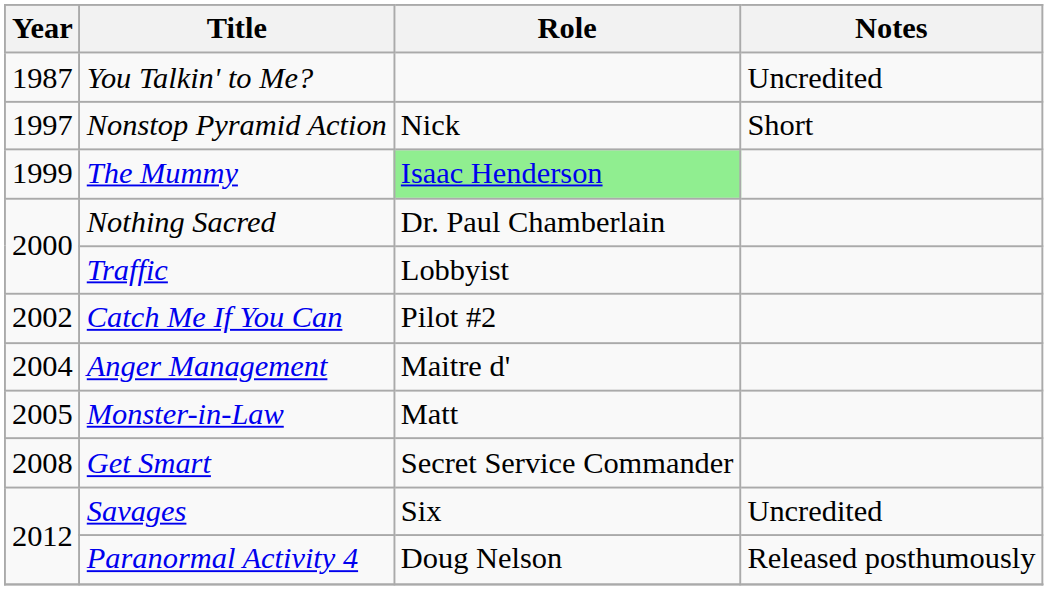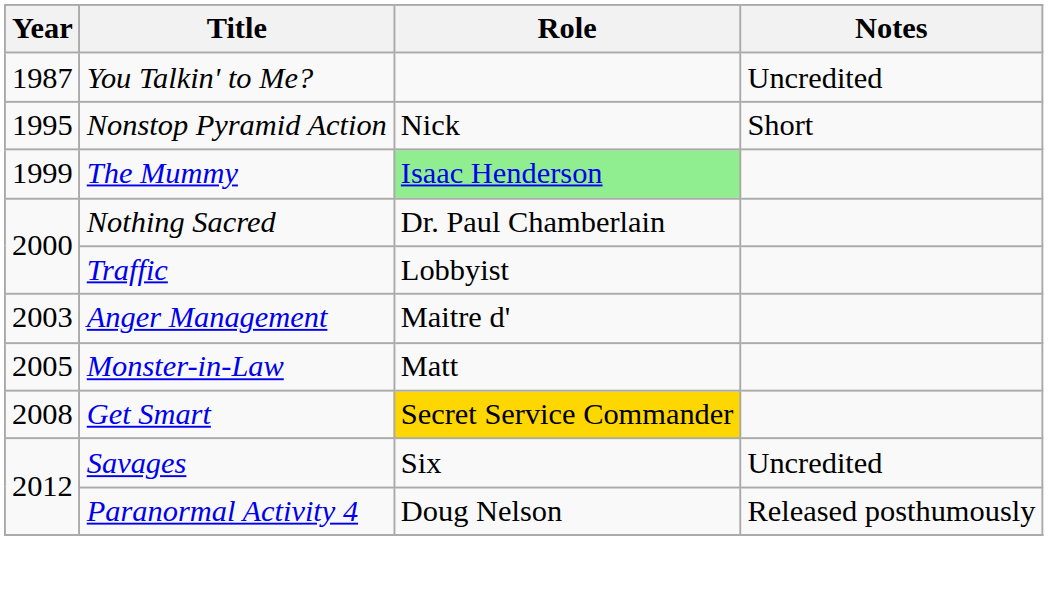Nonstop Pyramid Action | Year: 1997 -> 1995
- row: 2002 | Catch Me If You Can | Pilot #2
Anger Management | Year: 2004 -> 2003
Get Smart | Role: no background -> gold background
